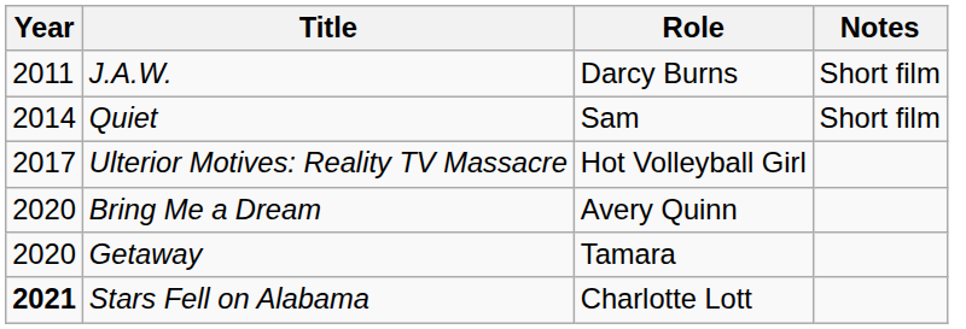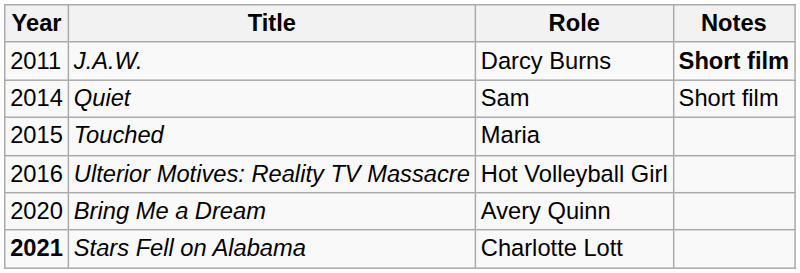J.A.W. | Notes: normal -> bold
+ row: 2015 | Touched | Maria
Ulterior Motives: Reality TV Massacre | Year: 2017 -> 2016
- row: 2020 | Getaway | Tamara
